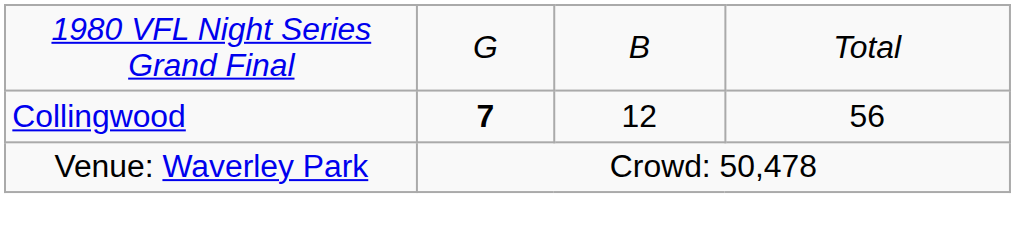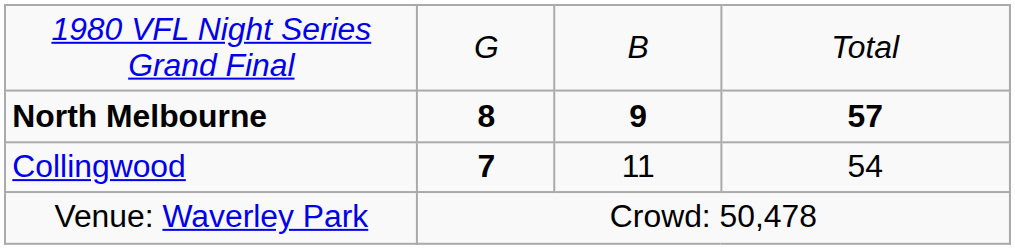+ row: North Melbourne | 8 | 9 | 57
Collingwood | column 3: 12 -> 11
Collingwood | column 4: 56 -> 54
